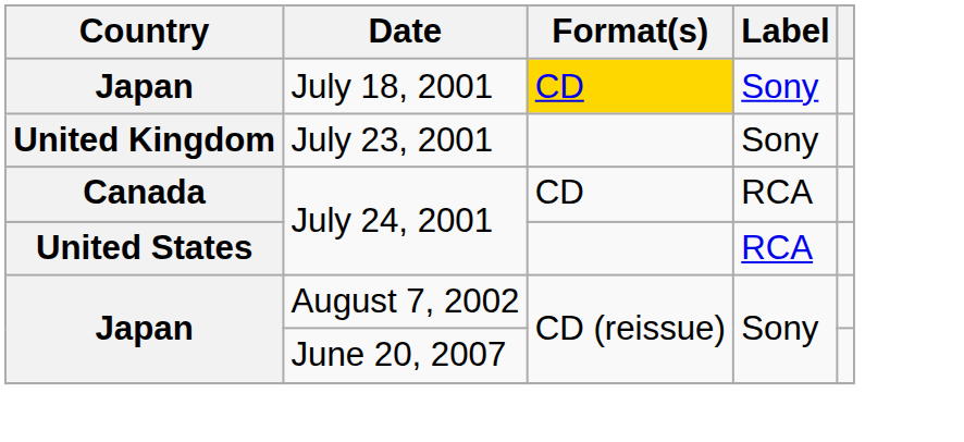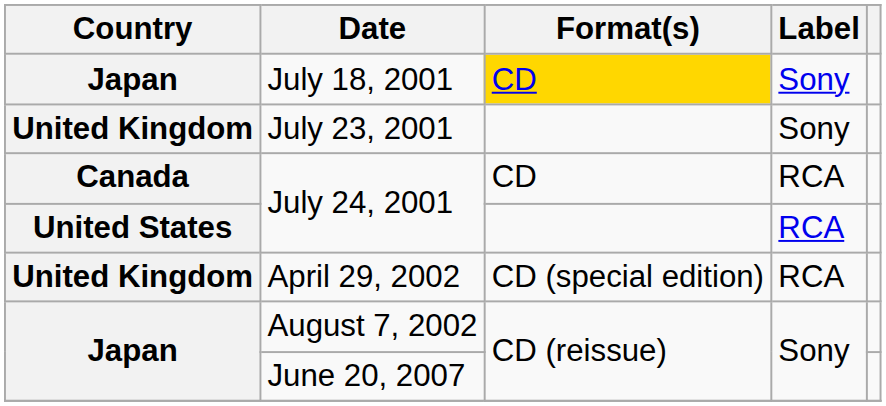+ row: United Kingdom | April 29, 2002 | CD (special edition) | RCA
